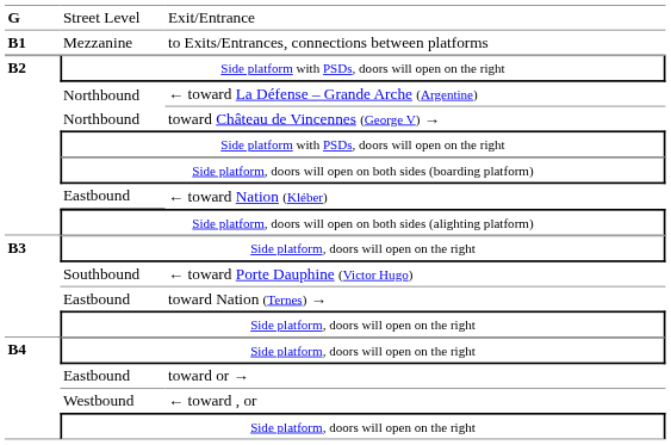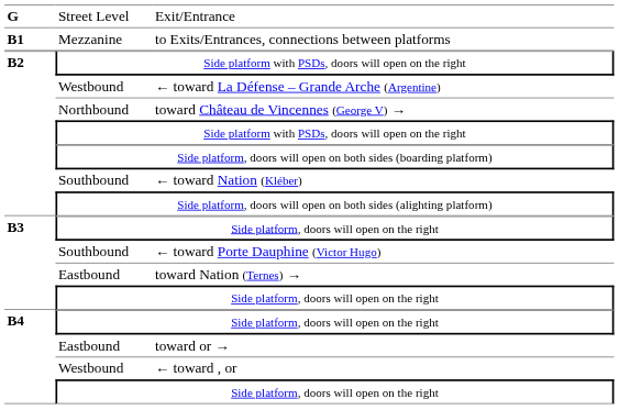← toward La Défense – Grande Arche (Argentine) | column 2: Northbound -> Westbound
← toward Nation (Kléber) | column 2: Eastbound -> Southbound
